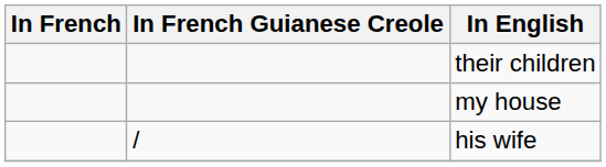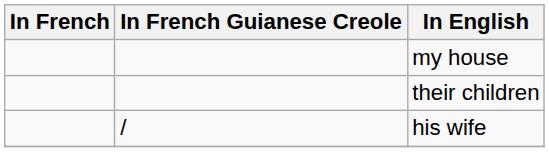rows swapped: my house <-> their children
